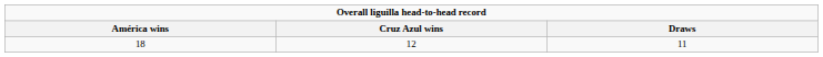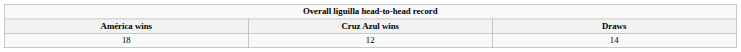18 | Draws: 11 -> 14
